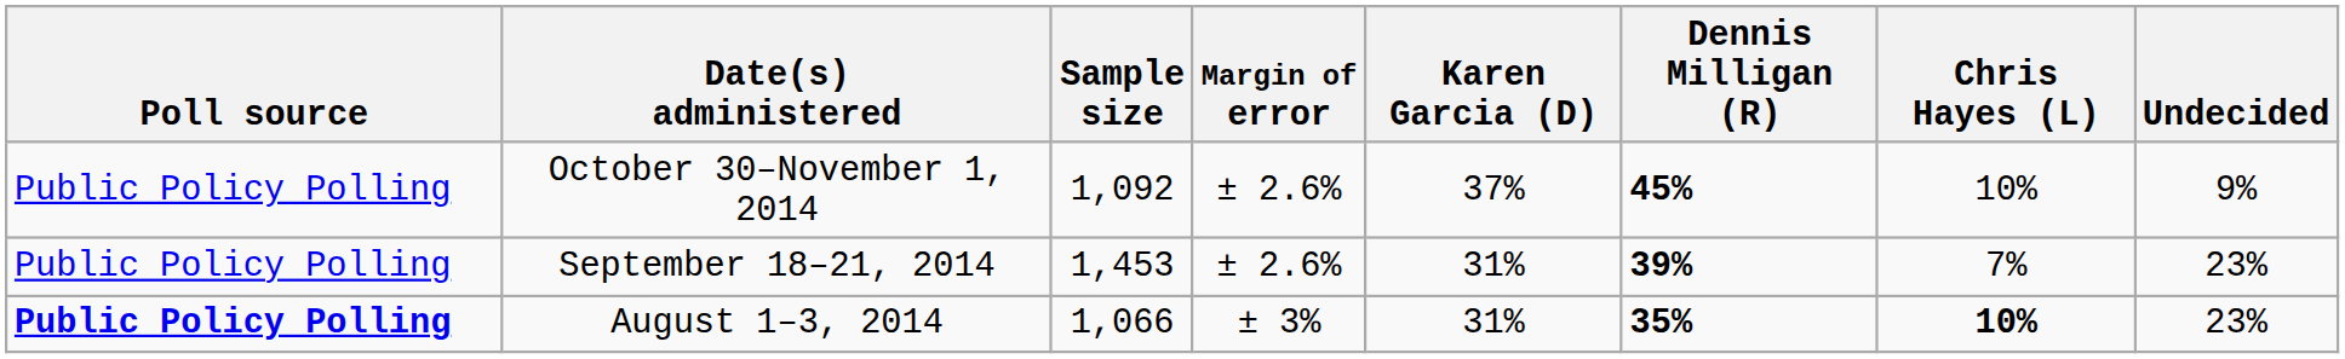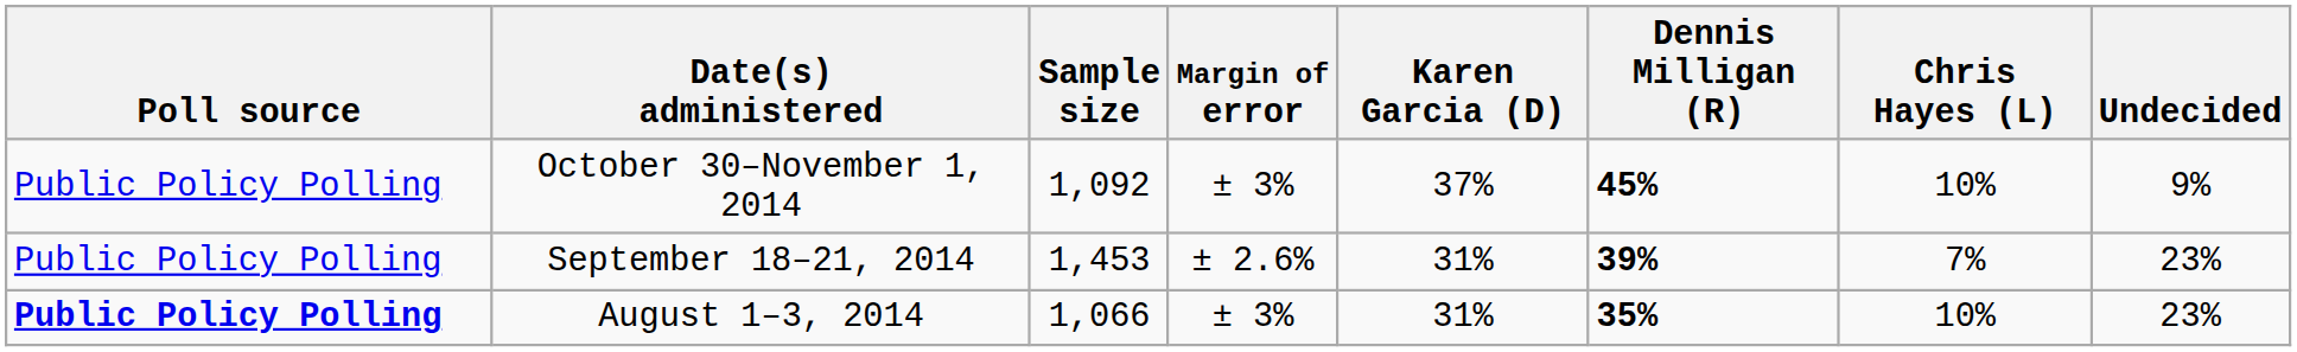October 30–November 1, 2014 | Margin of error: ± 2.6% -> ± 3%
August 1–3, 2014 | Chris Hayes (L): bold -> normal
